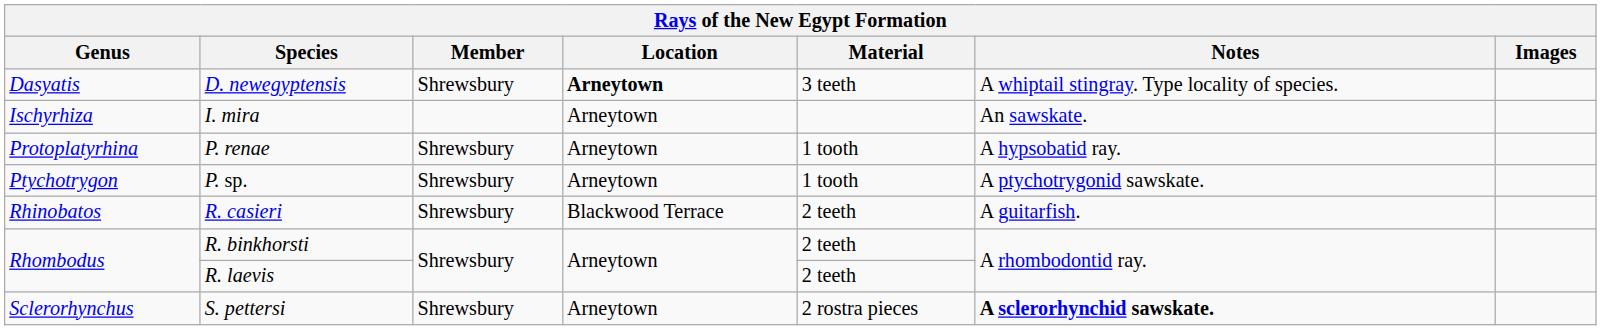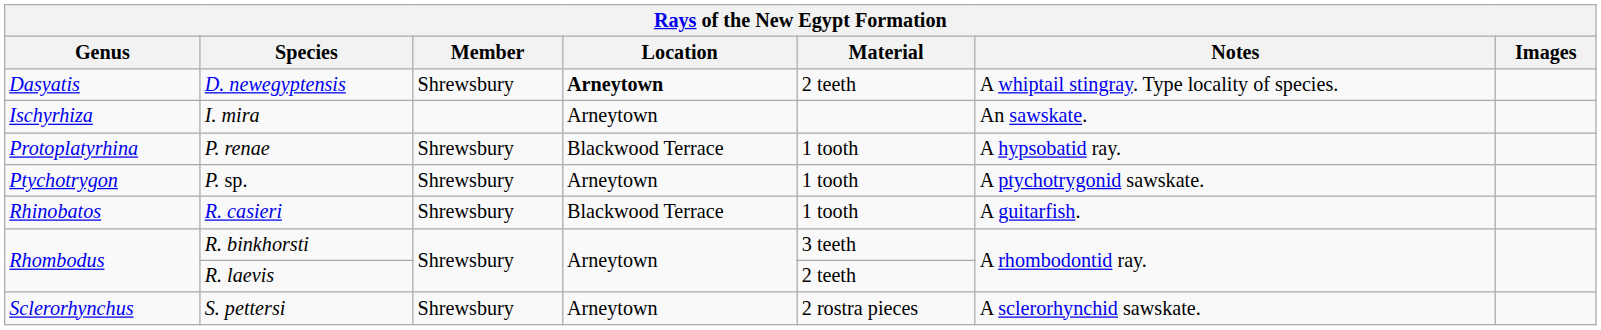D. newegyptensis | Material: 3 teeth -> 2 teeth
P. renae | Location: Arneytown -> Blackwood Terrace
R. casieri | Material: 2 teeth -> 1 tooth
R. binkhorsti | Material: 2 teeth -> 3 teeth
S. pettersi | Notes: bold -> normal
